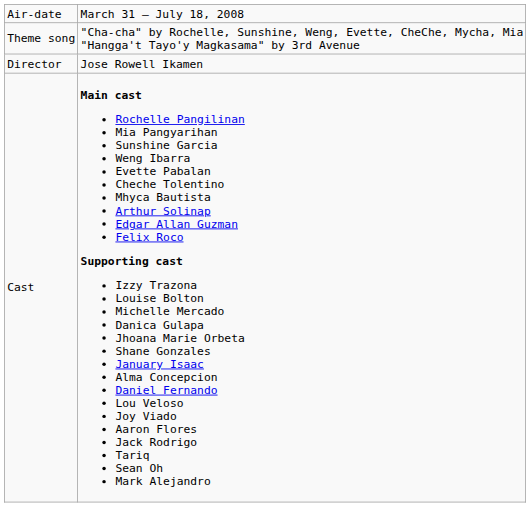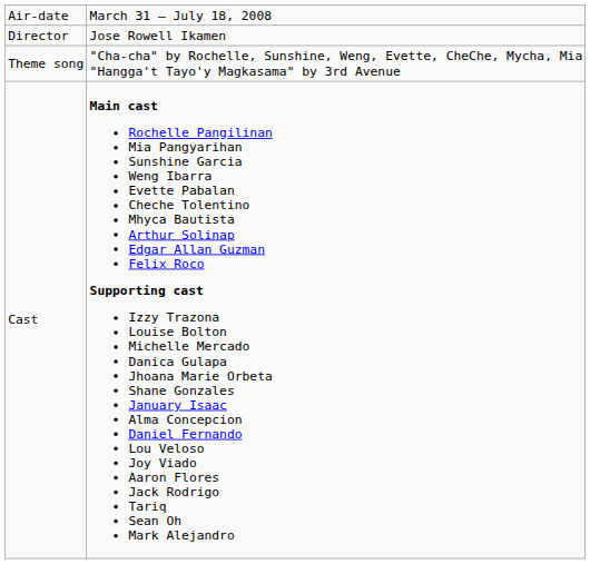rows swapped: Theme song <-> Director
